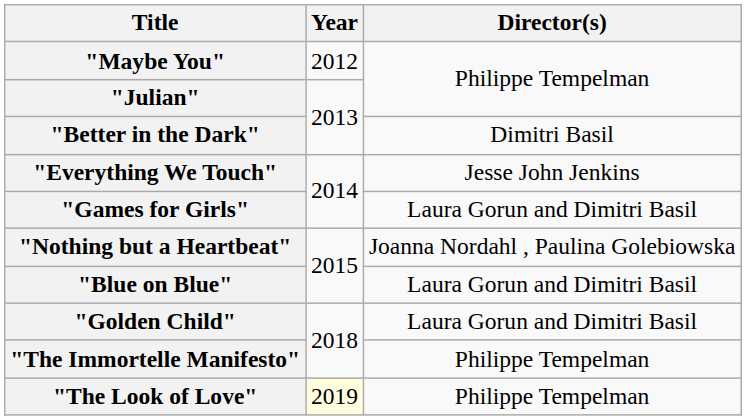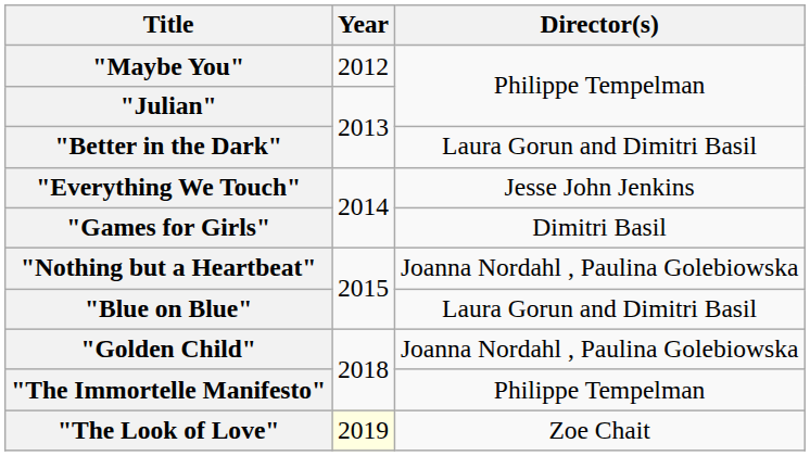"Better in the Dark" | Director(s): Dimitri Basil -> Laura Gorun and Dimitri Basil
"Games for Girls" | Director(s): Laura Gorun and Dimitri Basil -> Dimitri Basil
"Golden Child" | Director(s): Laura Gorun and Dimitri Basil -> Joanna Nordahl , Paulina Golebiowska
"The Look of Love" | Director(s): Philippe Tempelman -> Zoe Chait
